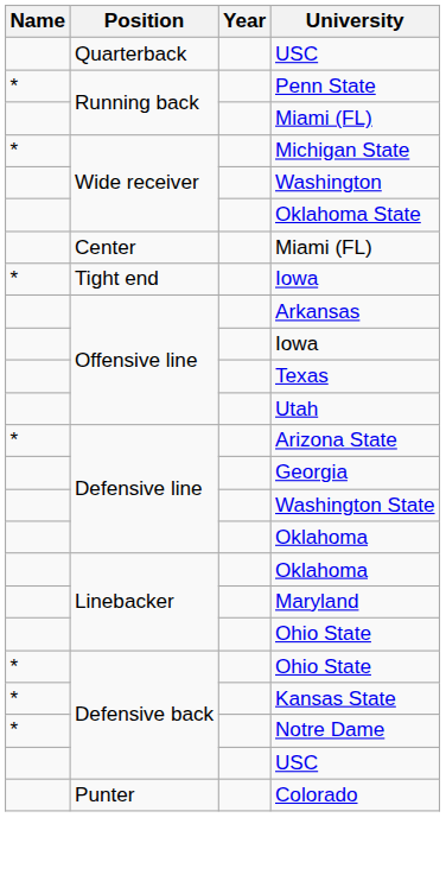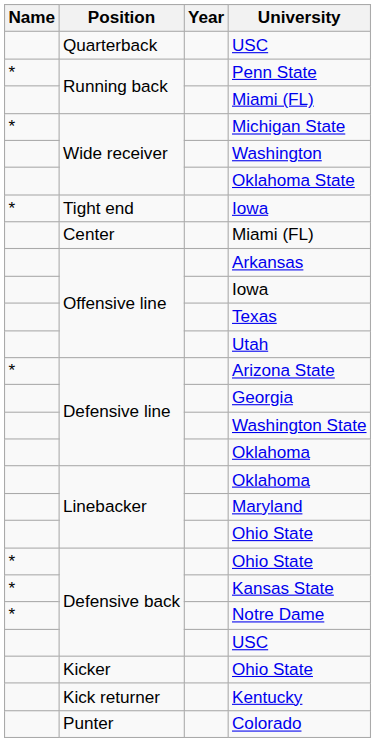rows swapped: Tight end / Iowa <-> Center / Miami (FL)
+ row: Kicker | Ohio State
+ row: Kick returner | Kentucky
